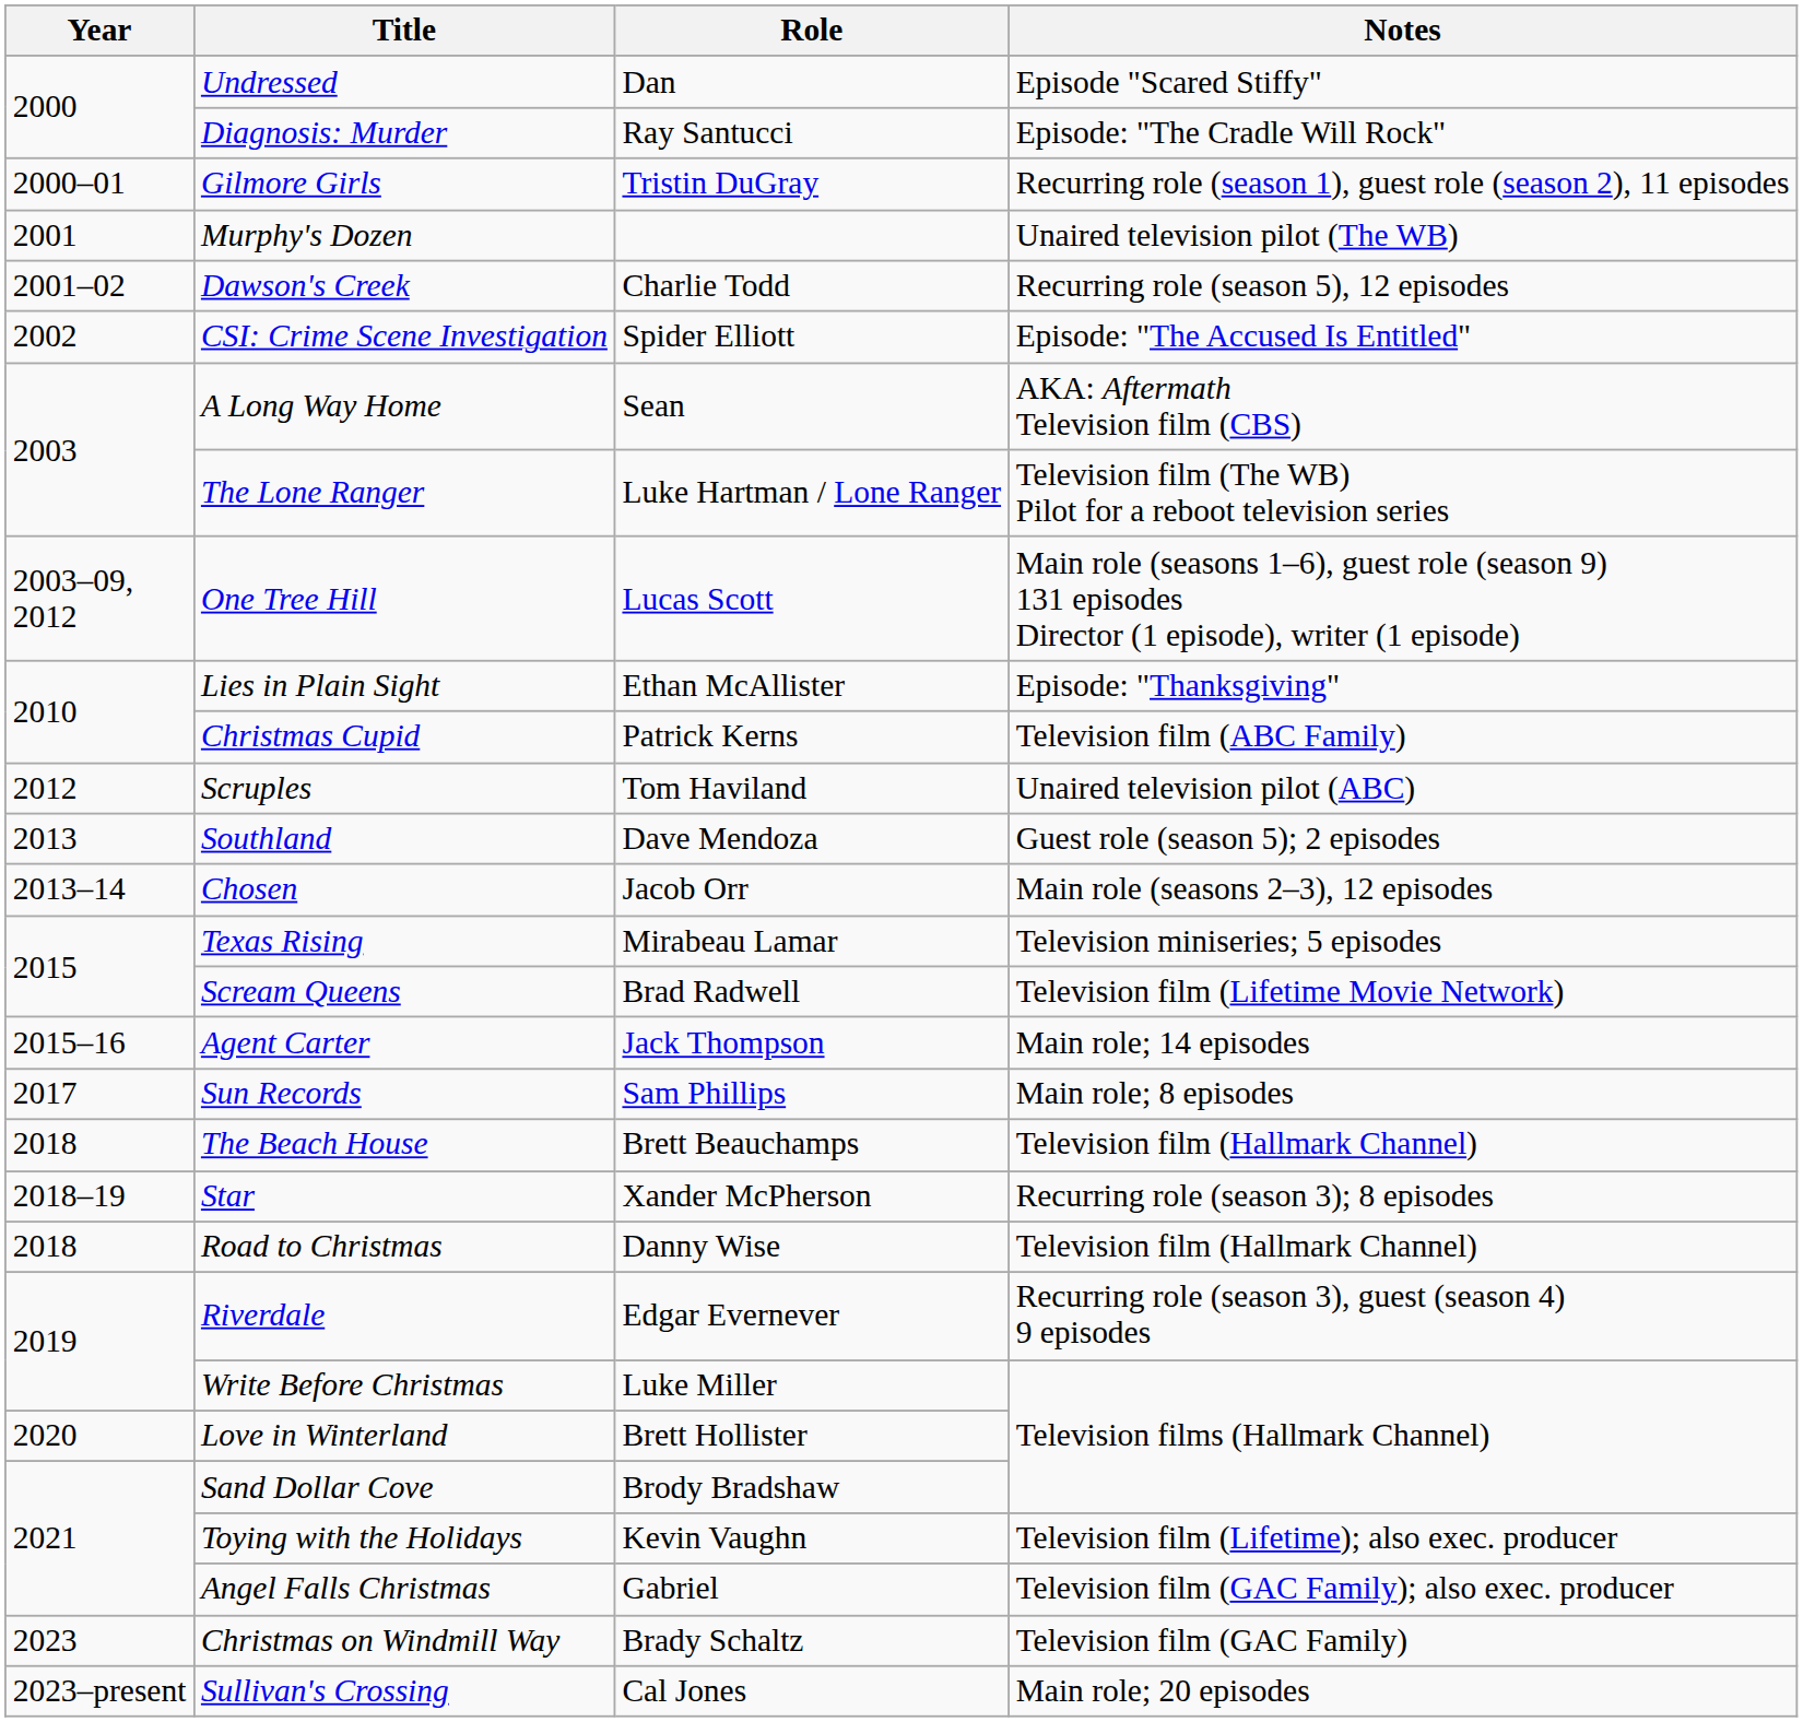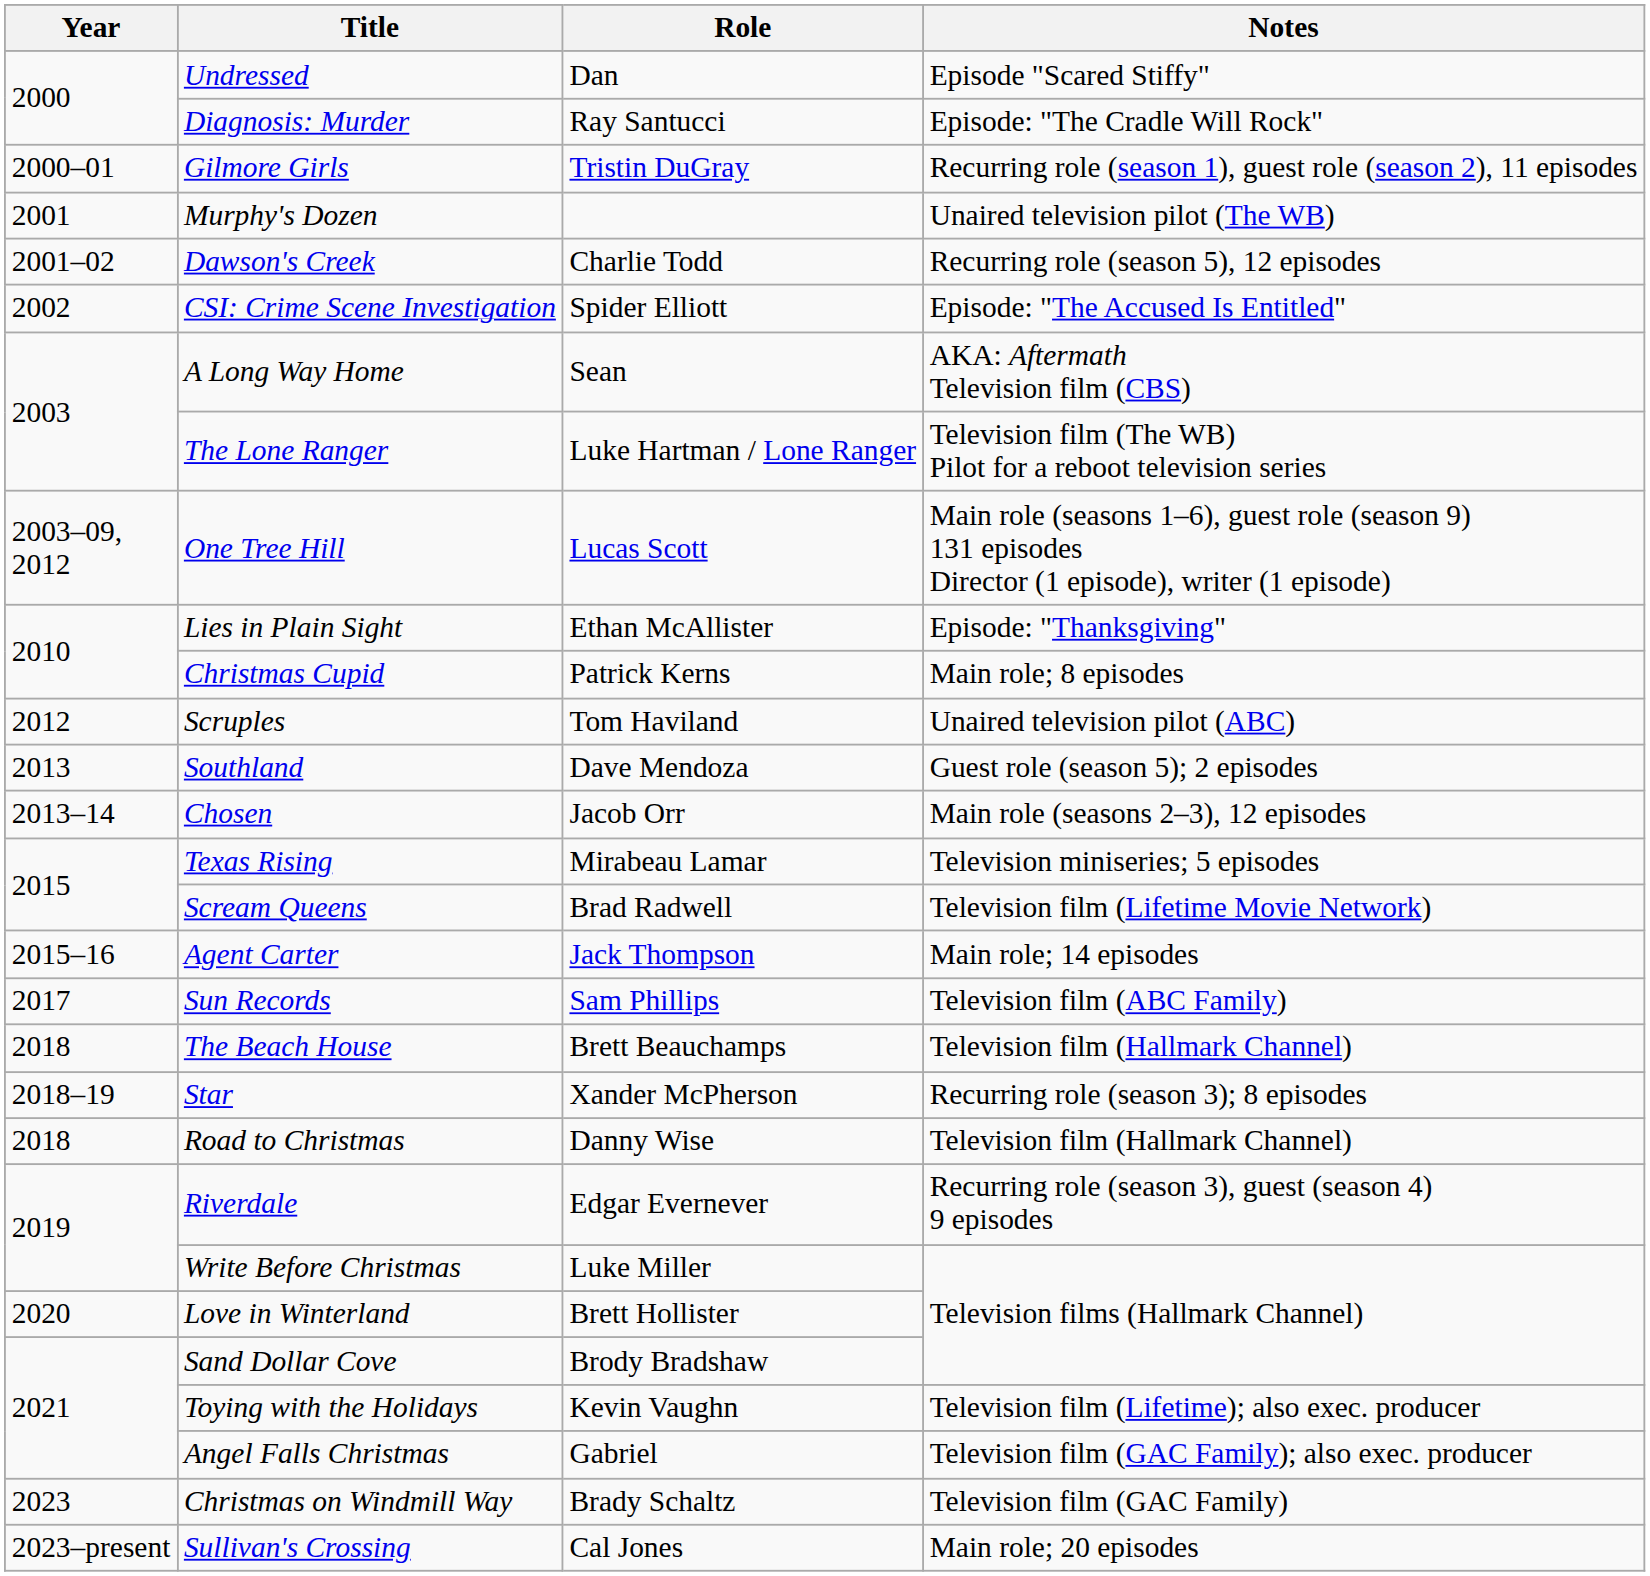Christmas Cupid | Notes: Television film (ABC Family) -> Main role; 8 episodes
Sun Records | Notes: Main role; 8 episodes -> Television film (ABC Family)
